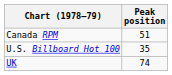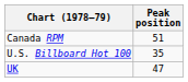UK | Peak position: 74 -> 47
